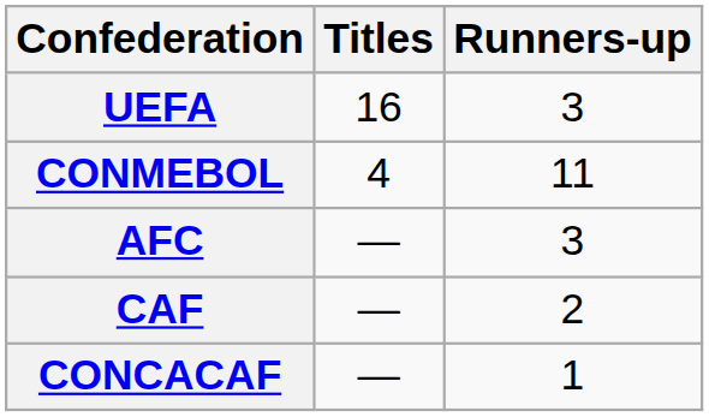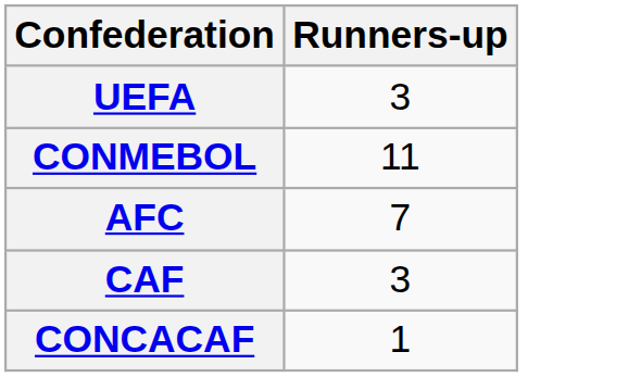- column: Titles | 16 | 4 | — | — | —
AFC | Runners-up: 3 -> 7
CAF | Runners-up: 2 -> 3
